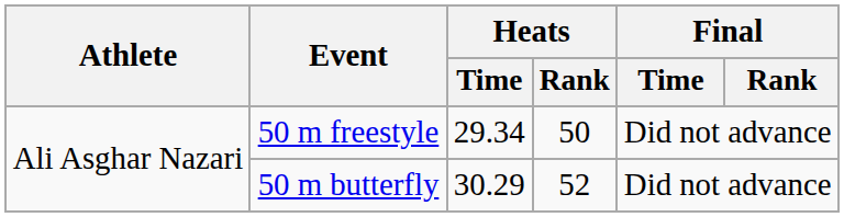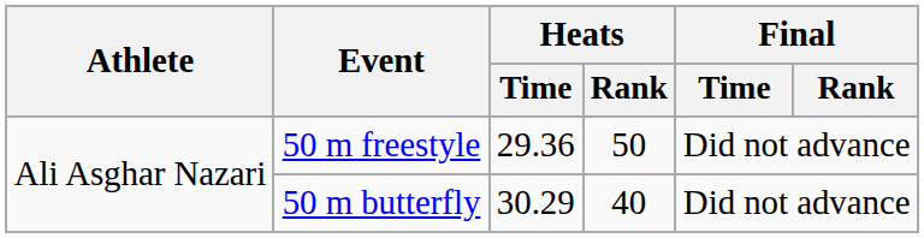50 m freestyle | Heats / Time: 29.34 -> 29.36
50 m butterfly | Heats / Rank: 52 -> 40
